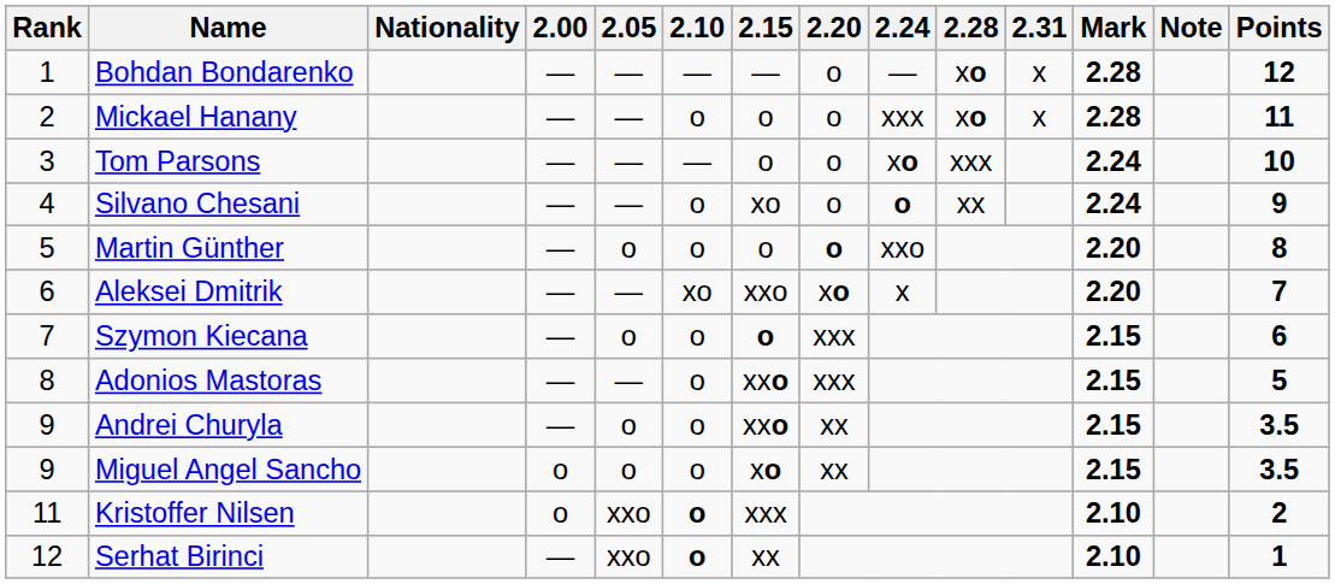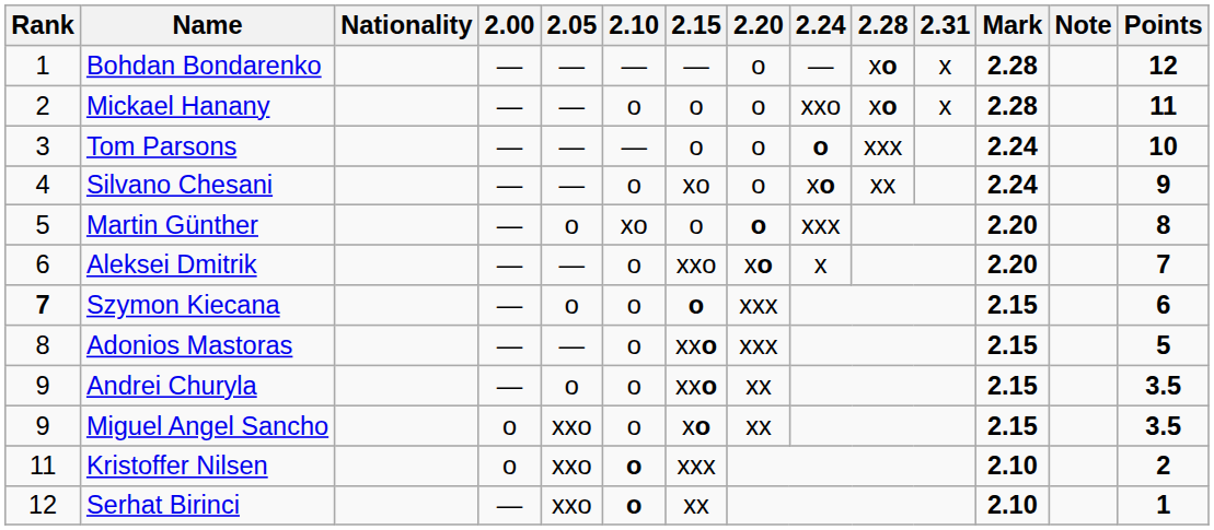Mickael Hanany | 2.24: xxx -> xxo
Tom Parsons | 2.24: xo -> o
Silvano Chesani | 2.24: o -> xo
Martin Günther | 2.10: o -> xo
Martin Günther | 2.24: xxo -> xxx
Aleksei Dmitrik | 2.10: xo -> o
Szymon Kiecana | Rank: normal -> bold
Miguel Angel Sancho | 2.05: o -> xxo
